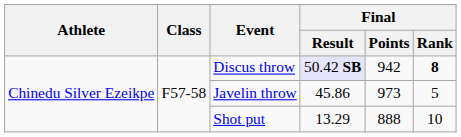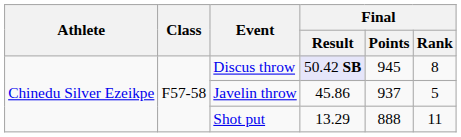Discus throw | Final / Points: 942 -> 945
Discus throw | Final / Rank: bold -> normal
Javelin throw | Final / Points: 973 -> 937
Shot put | Final / Rank: 10 -> 11
